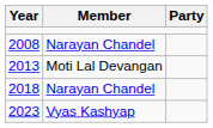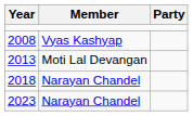2008 | Member: Narayan Chandel -> Vyas Kashyap
2023 | Member: Vyas Kashyap -> Narayan Chandel
